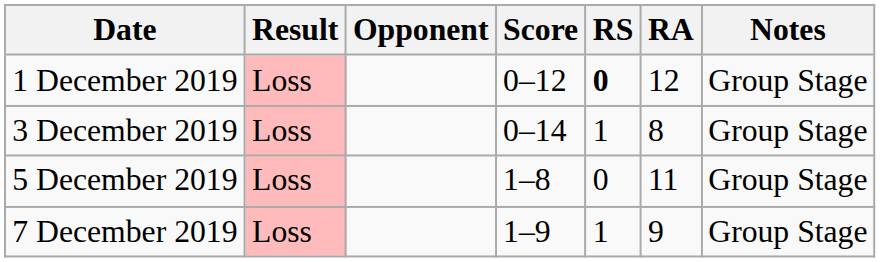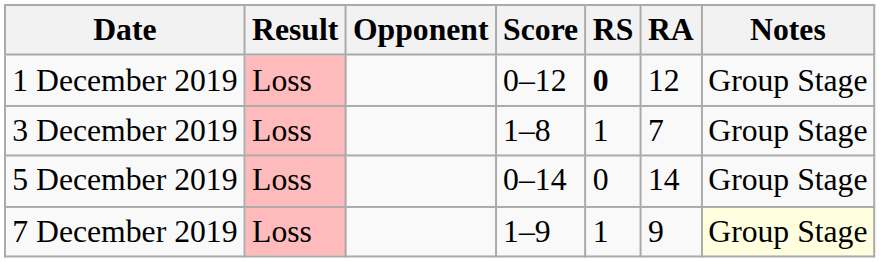3 December 2019 | Score: 0–14 -> 1–8
3 December 2019 | RA: 8 -> 7
5 December 2019 | Score: 1–8 -> 0–14
5 December 2019 | RA: 11 -> 14
7 December 2019 | Notes: no background -> lightyellow background
